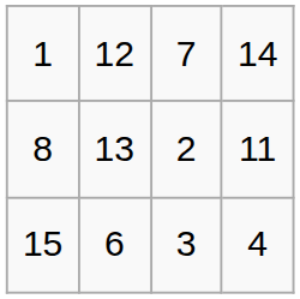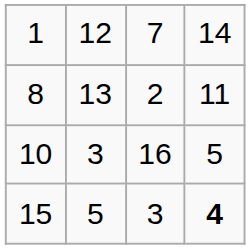+ row: 10 | 3 | 16 | 5
15 | column 2: 6 -> 5
15 | column 4: normal -> bold
